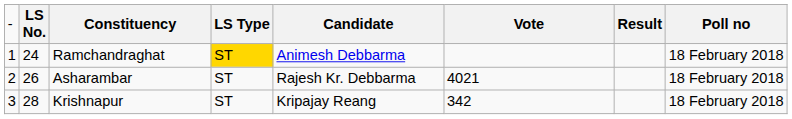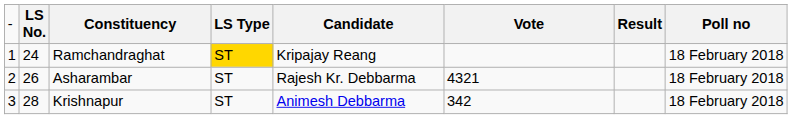Ramchandraghat | column 5: Animesh Debbarma -> Kripajay Reang
Asharambar | column 6: 4021 -> 4321
Krishnapur | column 5: Kripajay Reang -> Animesh Debbarma
